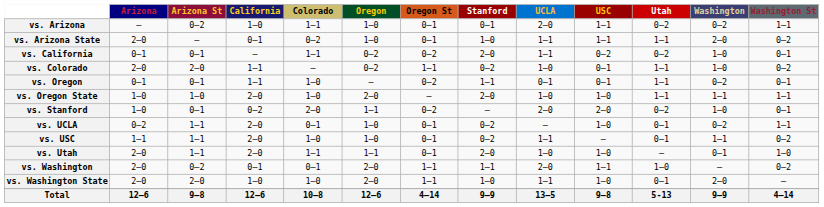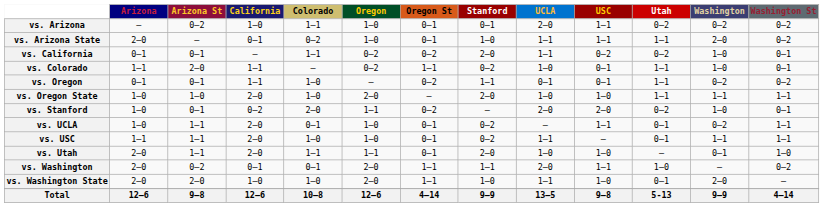vs. Arizona | Washington St: 1–1 -> 0–2
vs. Colorado | Arizona: 2–0 -> 1–1
vs. Colorado | Washington St: 0–2 -> 0–1
vs. Oregon | Washington St: 0–1 -> 0–2
vs. UCLA | Arizona: 0–2 -> 1–0
vs. UCLA | USC: 1–0 -> 1–1
vs. USC | Washington St: 0–2 -> 1–1
